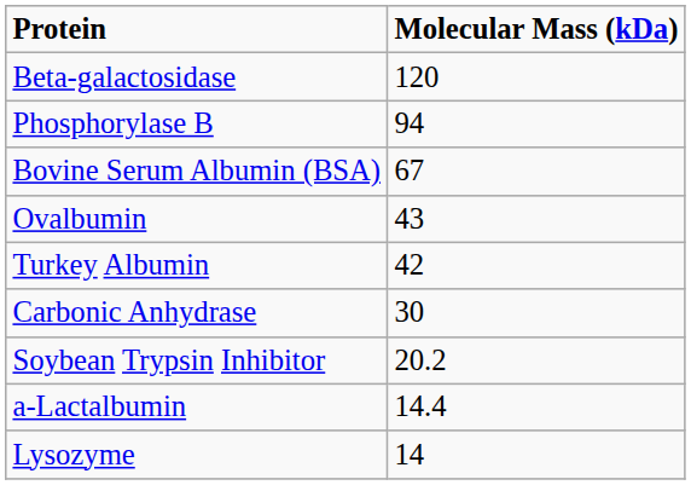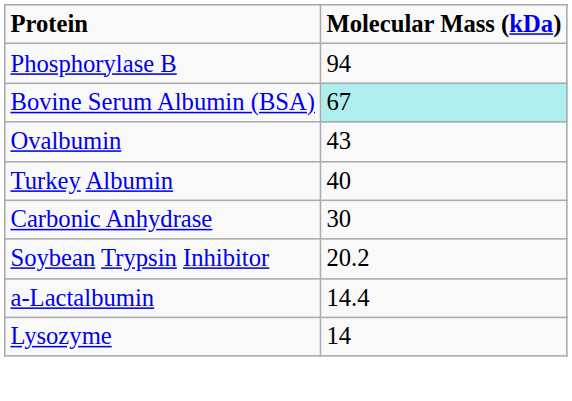- row: Beta-galactosidase | 120
Bovine Serum Albumin (BSA) | Molecular Mass (kDa): no background -> paleturquoise background
Turkey Albumin | Molecular Mass (kDa): 42 -> 40
